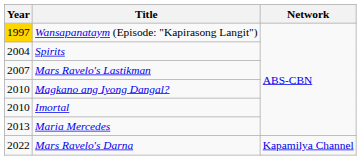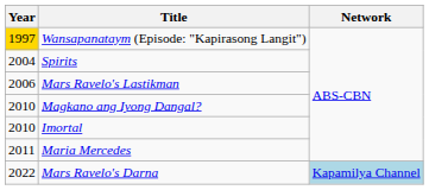Mars Ravelo's Lastikman | Year: 2007 -> 2006
Maria Mercedes | Year: 2013 -> 2011
Mars Ravelo's Darna | Network: no background -> lightblue background
